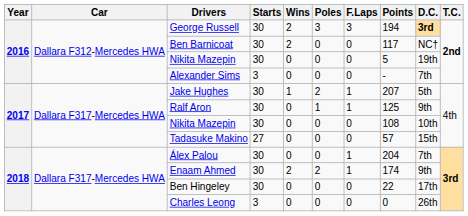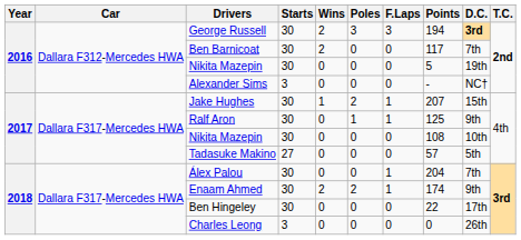Ben Barnicoat | D.C.: NC† -> 7th
Alexander Sims | D.C.: 7th -> NC†
Jake Hughes | D.C.: 5th -> 15th
Tadasuke Makino | D.C.: 15th -> 5th
